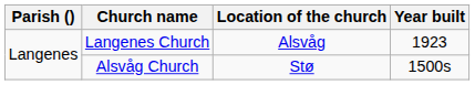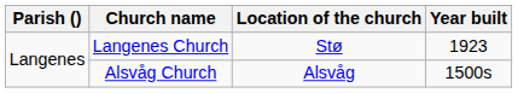Langenes Church | Location of the church: Alsvåg -> Stø
Alsvåg Church | Location of the church: Stø -> Alsvåg
